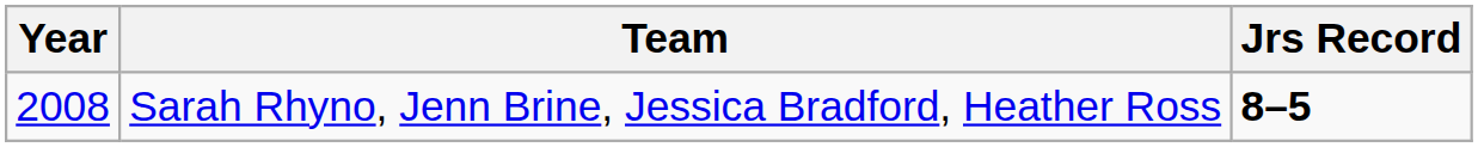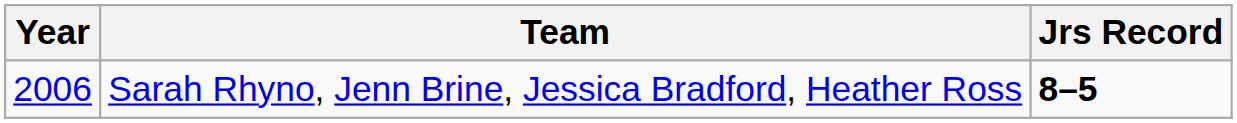Sarah Rhyno, Jenn Brine, Jessica Bradford, Heather Ross | Year: 2008 -> 2006
